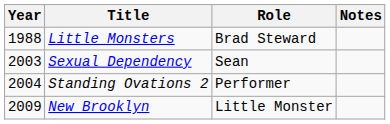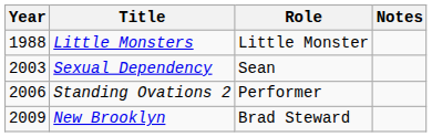Little Monsters | Role: Brad Steward -> Little Monster
Standing Ovations 2 | Year: 2004 -> 2006
New Brooklyn | Role: Little Monster -> Brad Steward
